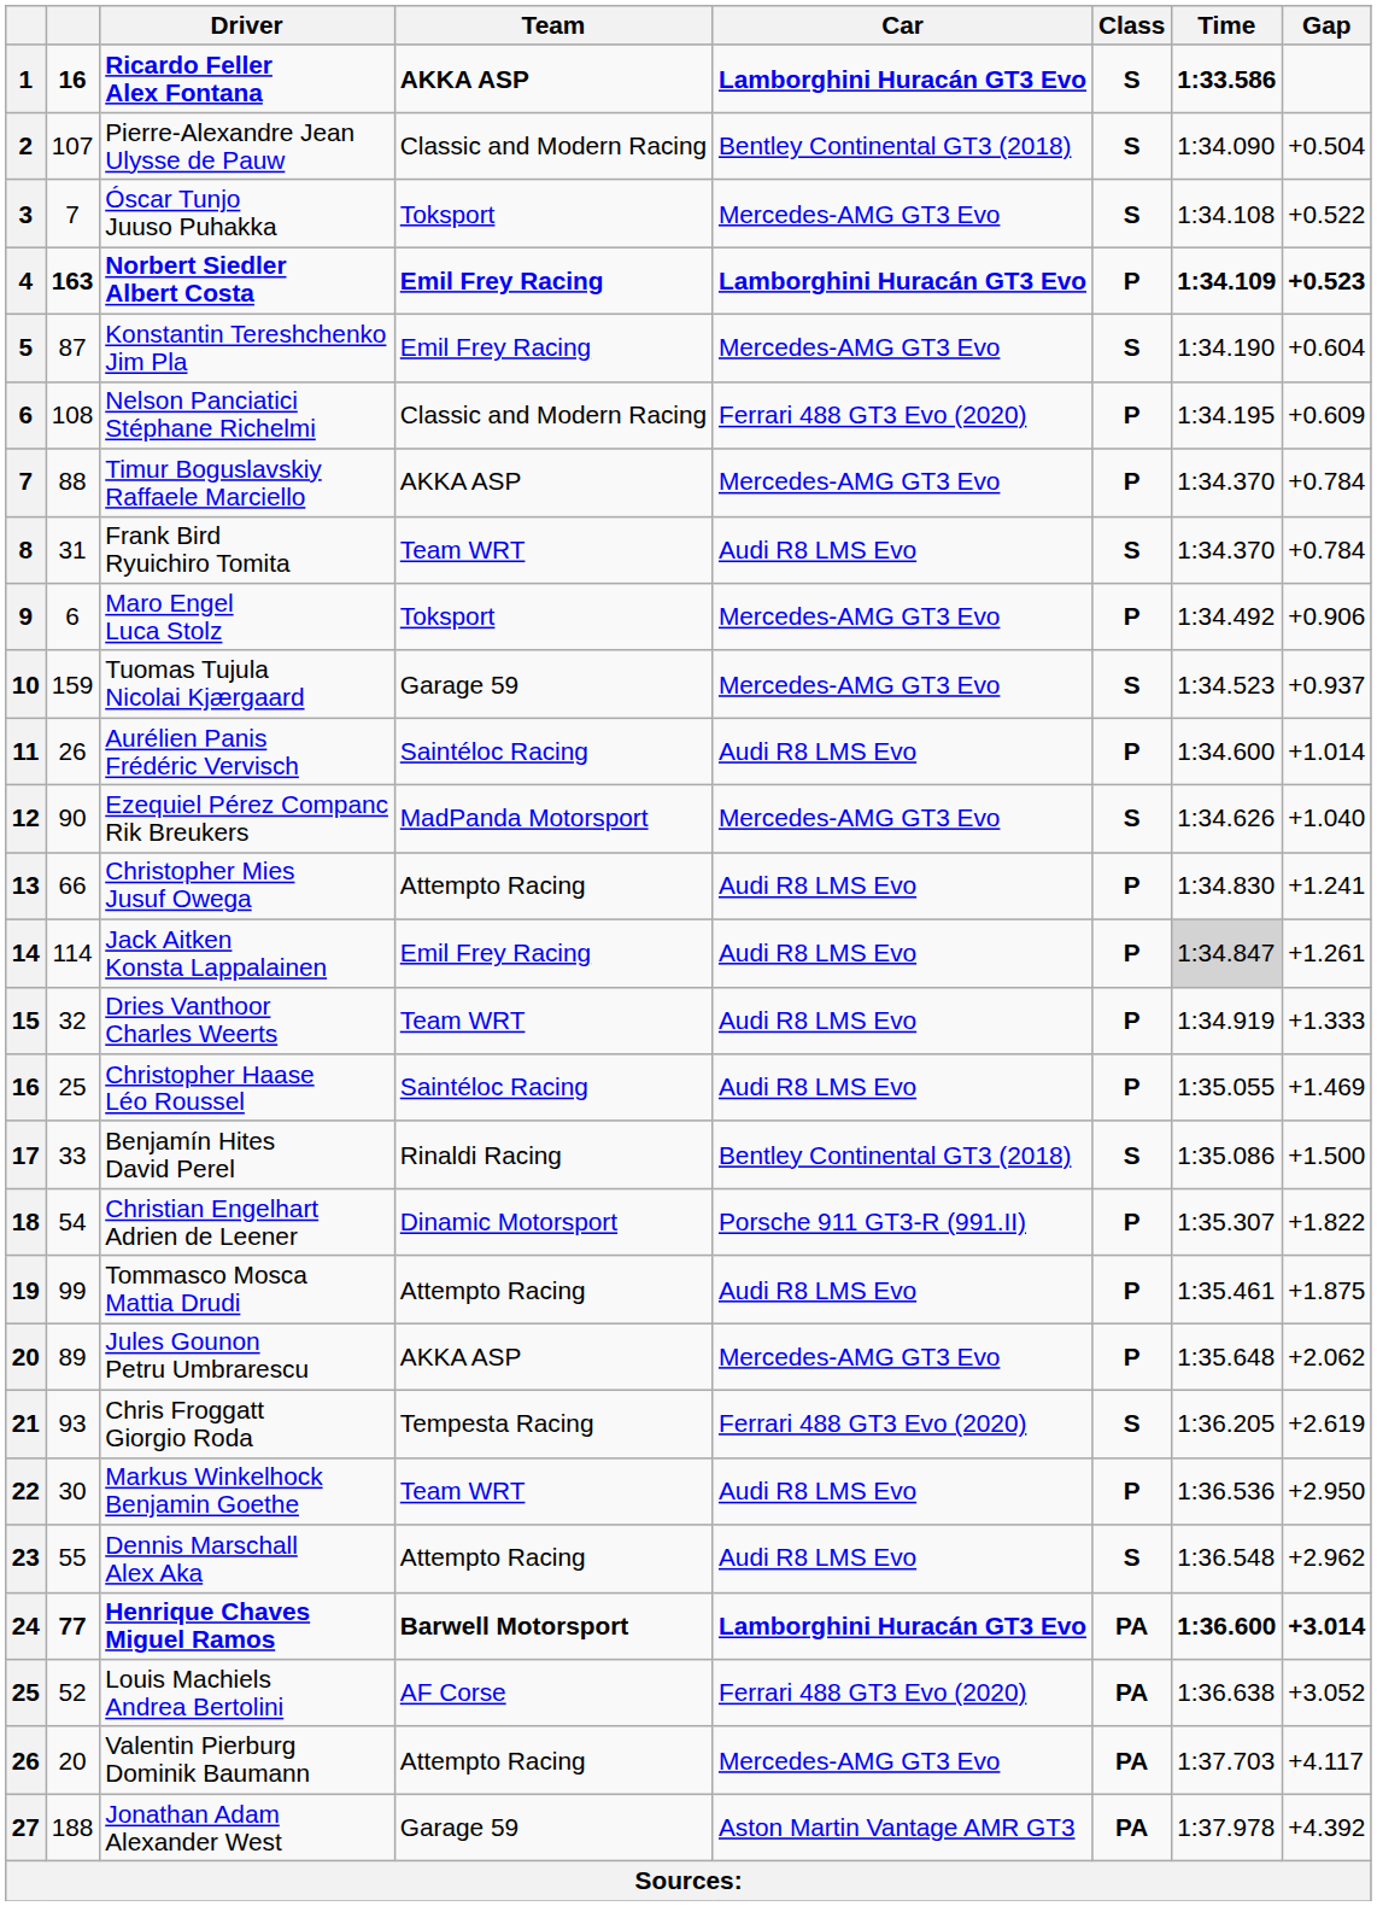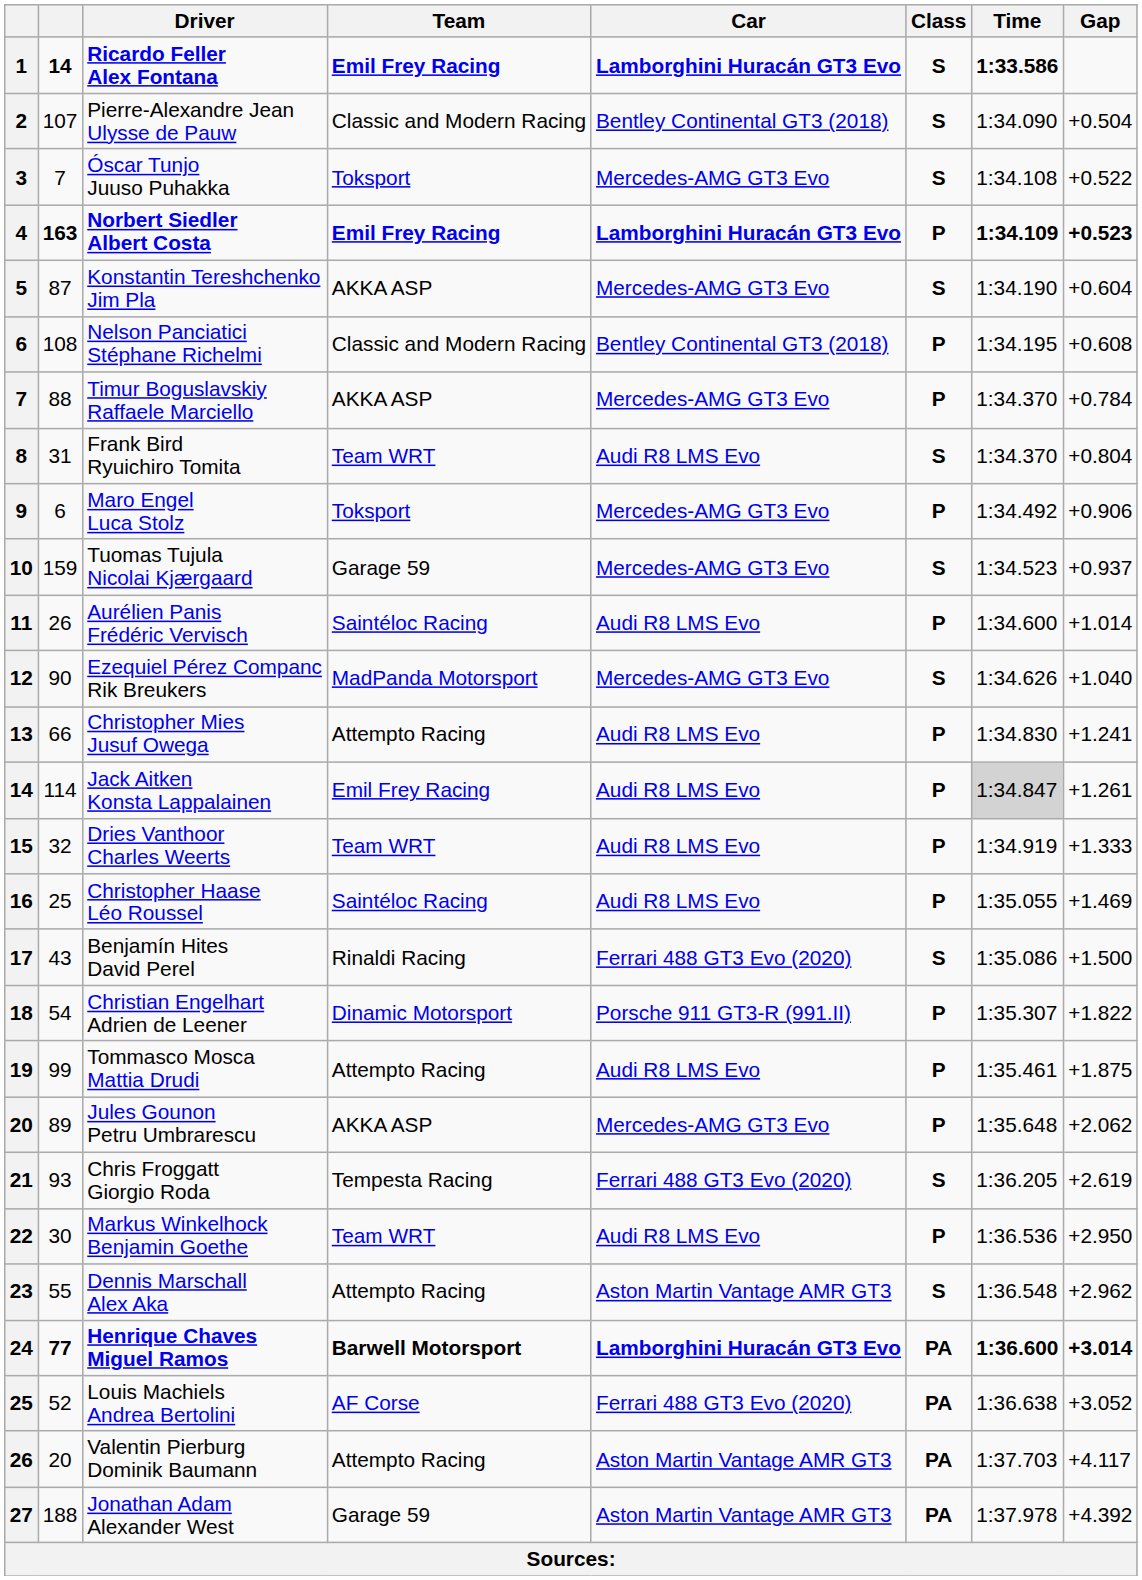Ricardo Feller Alex Fontana | column 2: 16 -> 14
Ricardo Feller Alex Fontana | Team: AKKA ASP -> Emil Frey Racing
Konstantin Tereshchenko Jim Pla | Team: Emil Frey Racing -> AKKA ASP
Nelson Panciatici Stéphane Richelmi | Car: Ferrari 488 GT3 Evo (2020) -> Bentley Continental GT3 (2018)
Nelson Panciatici Stéphane Richelmi | Gap: +0.609 -> +0.608
Frank Bird Ryuichiro Tomita | Gap: +0.784 -> +0.804
Benjamín Hites David Perel | column 2: 33 -> 43
Benjamín Hites David Perel | Car: Bentley Continental GT3 (2018) -> Ferrari 488 GT3 Evo (2020)
Dennis Marschall Alex Aka | Car: Audi R8 LMS Evo -> Aston Martin Vantage AMR GT3
Valentin Pierburg Dominik Baumann | Car: Mercedes-AMG GT3 Evo -> Aston Martin Vantage AMR GT3
